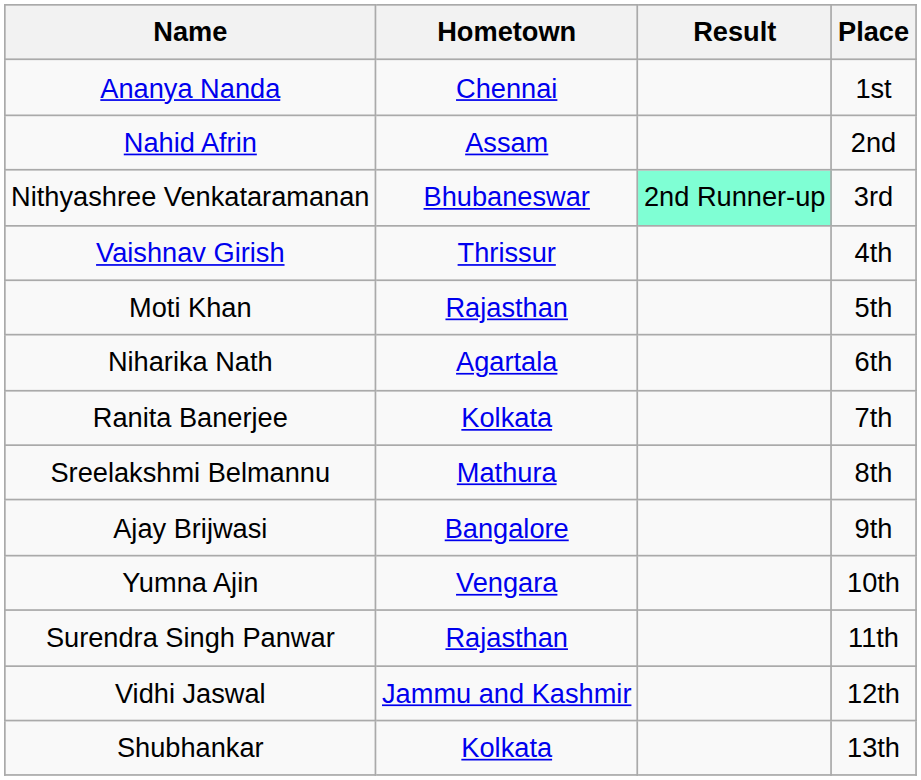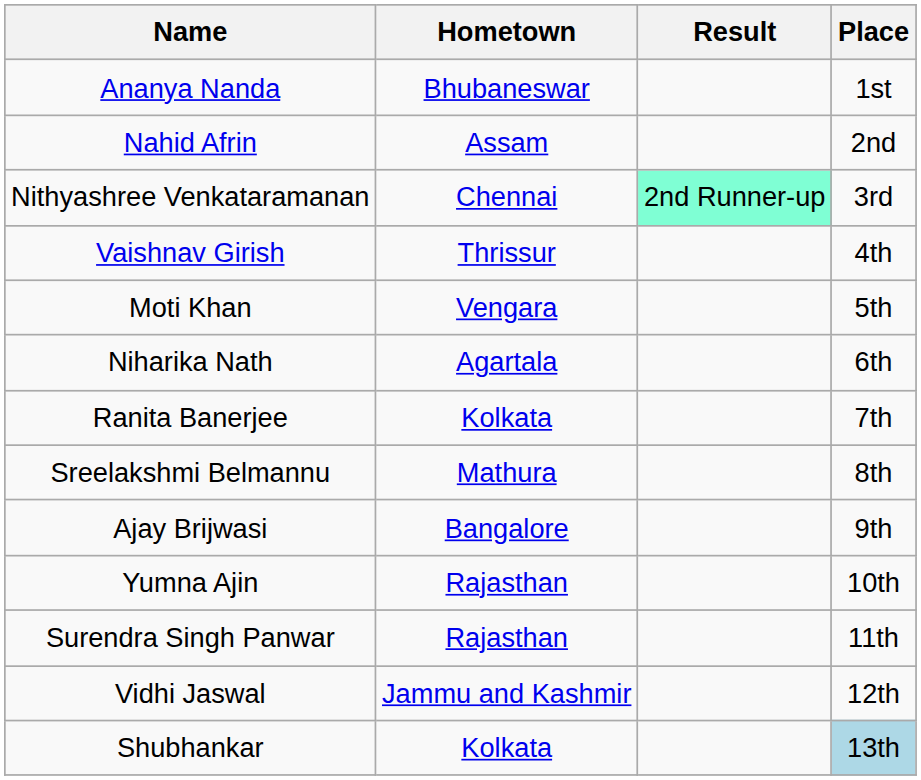Ananya Nanda | Hometown: Chennai -> Bhubaneswar
Nithyashree Venkataramanan | Hometown: Bhubaneswar -> Chennai
Moti Khan | Hometown: Rajasthan -> Vengara
Yumna Ajin | Hometown: Vengara -> Rajasthan
Shubhankar | Place: no background -> lightblue background
